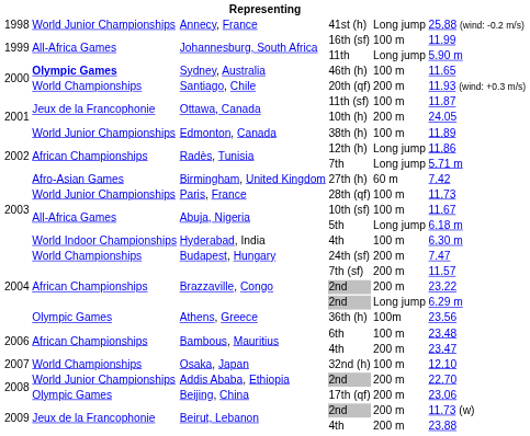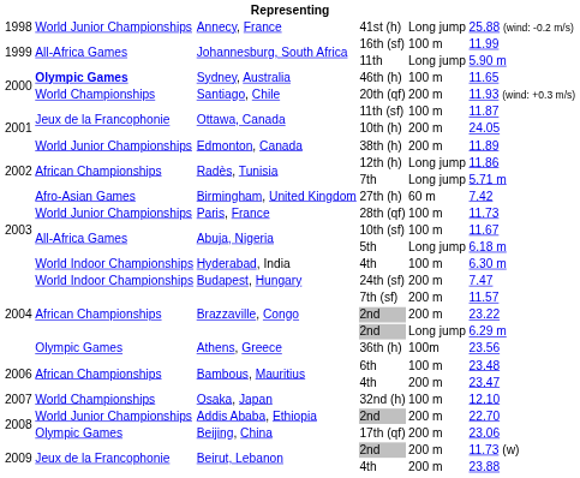38th (h) | column 5: 100 m -> 200 m
24th (sf) | column 2: World Championships -> World Indoor Championships
